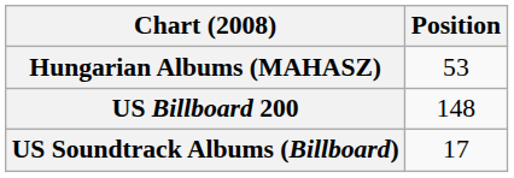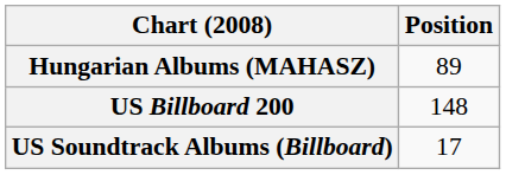Hungarian Albums (MAHASZ) | Position: 53 -> 89
